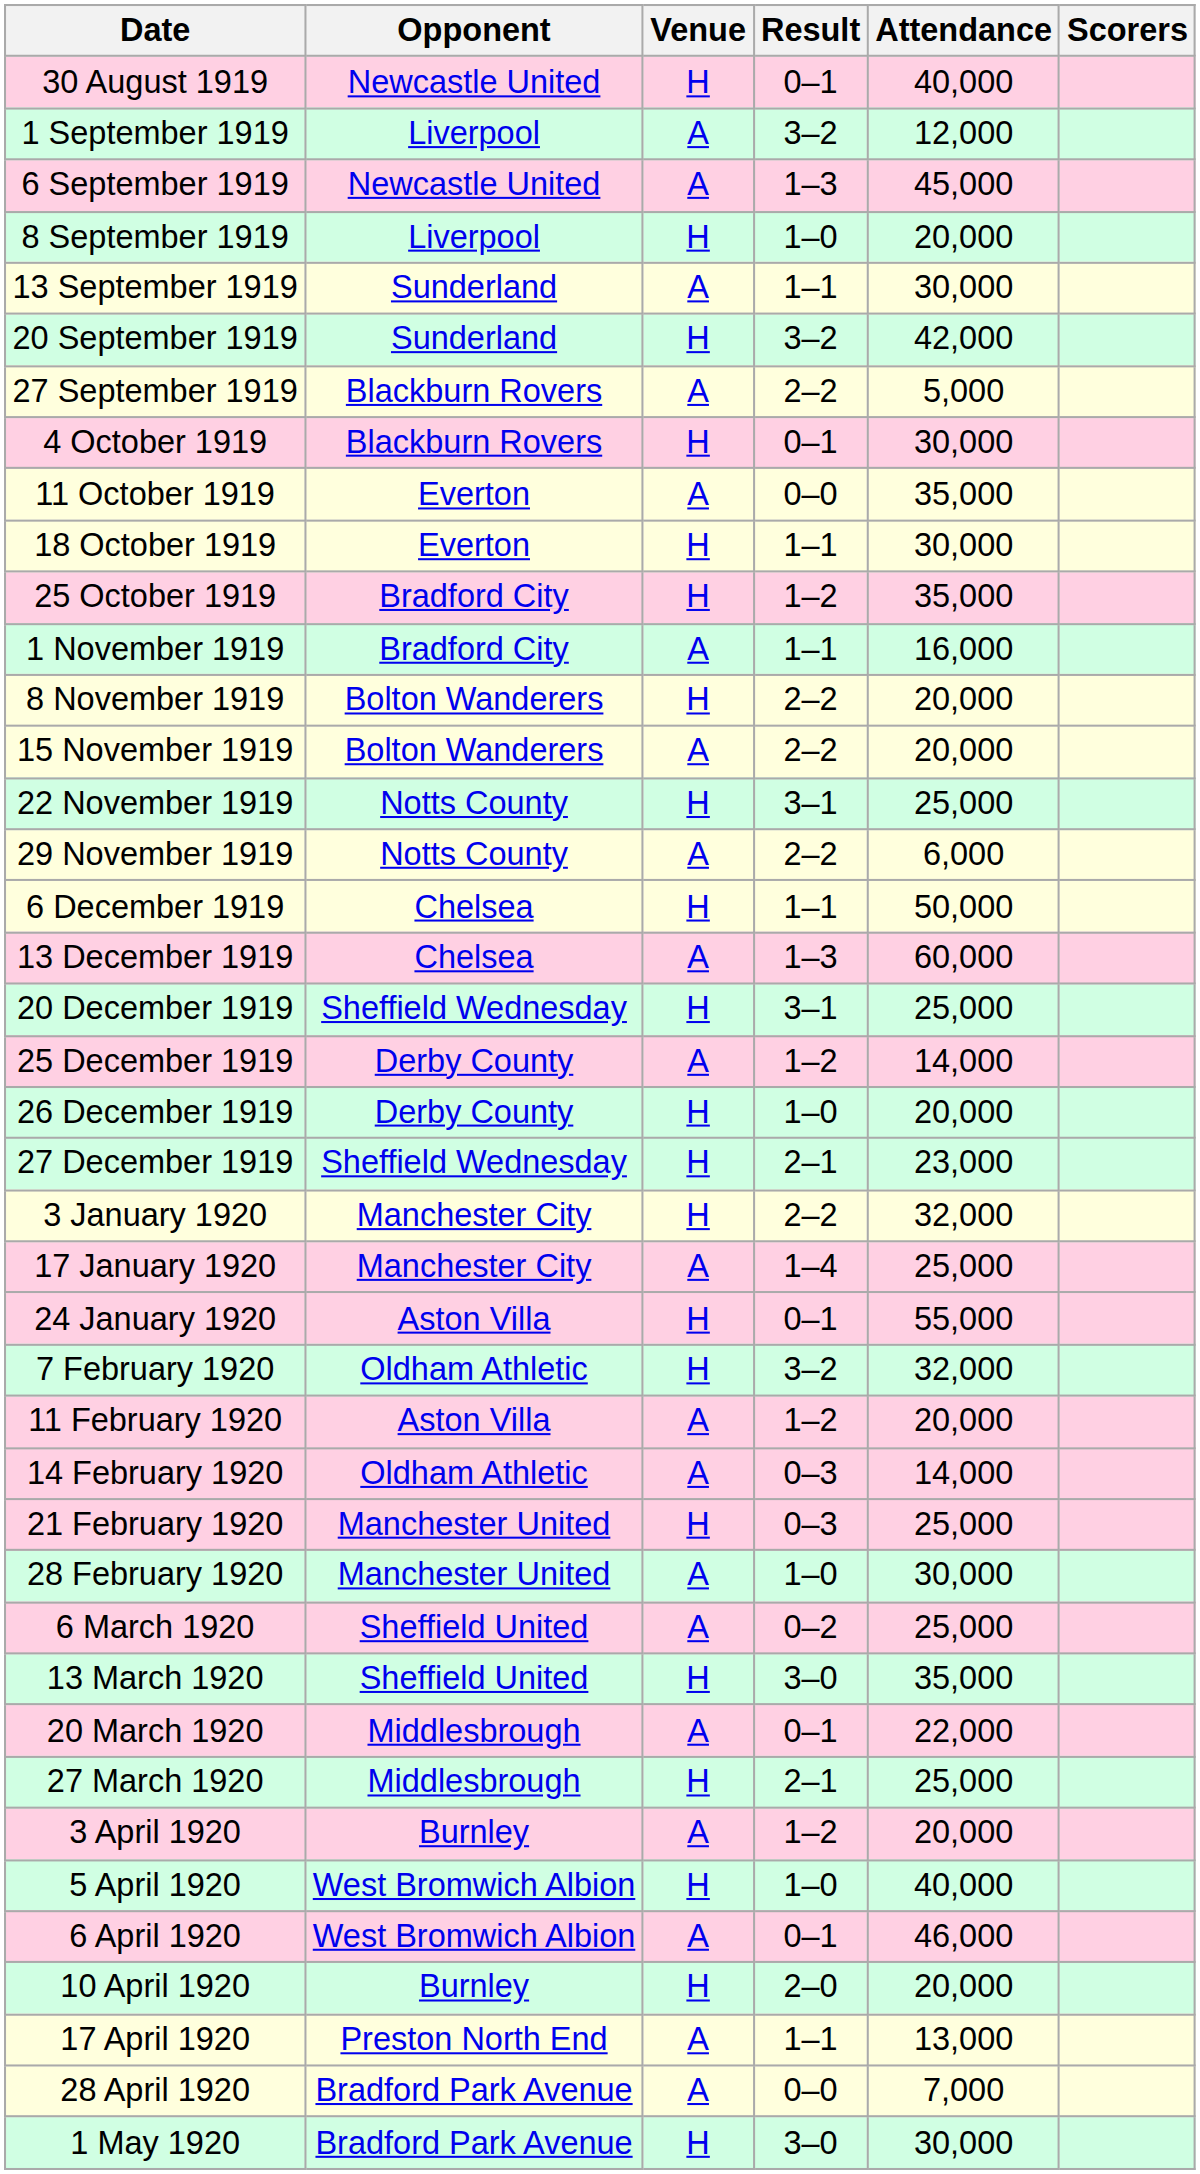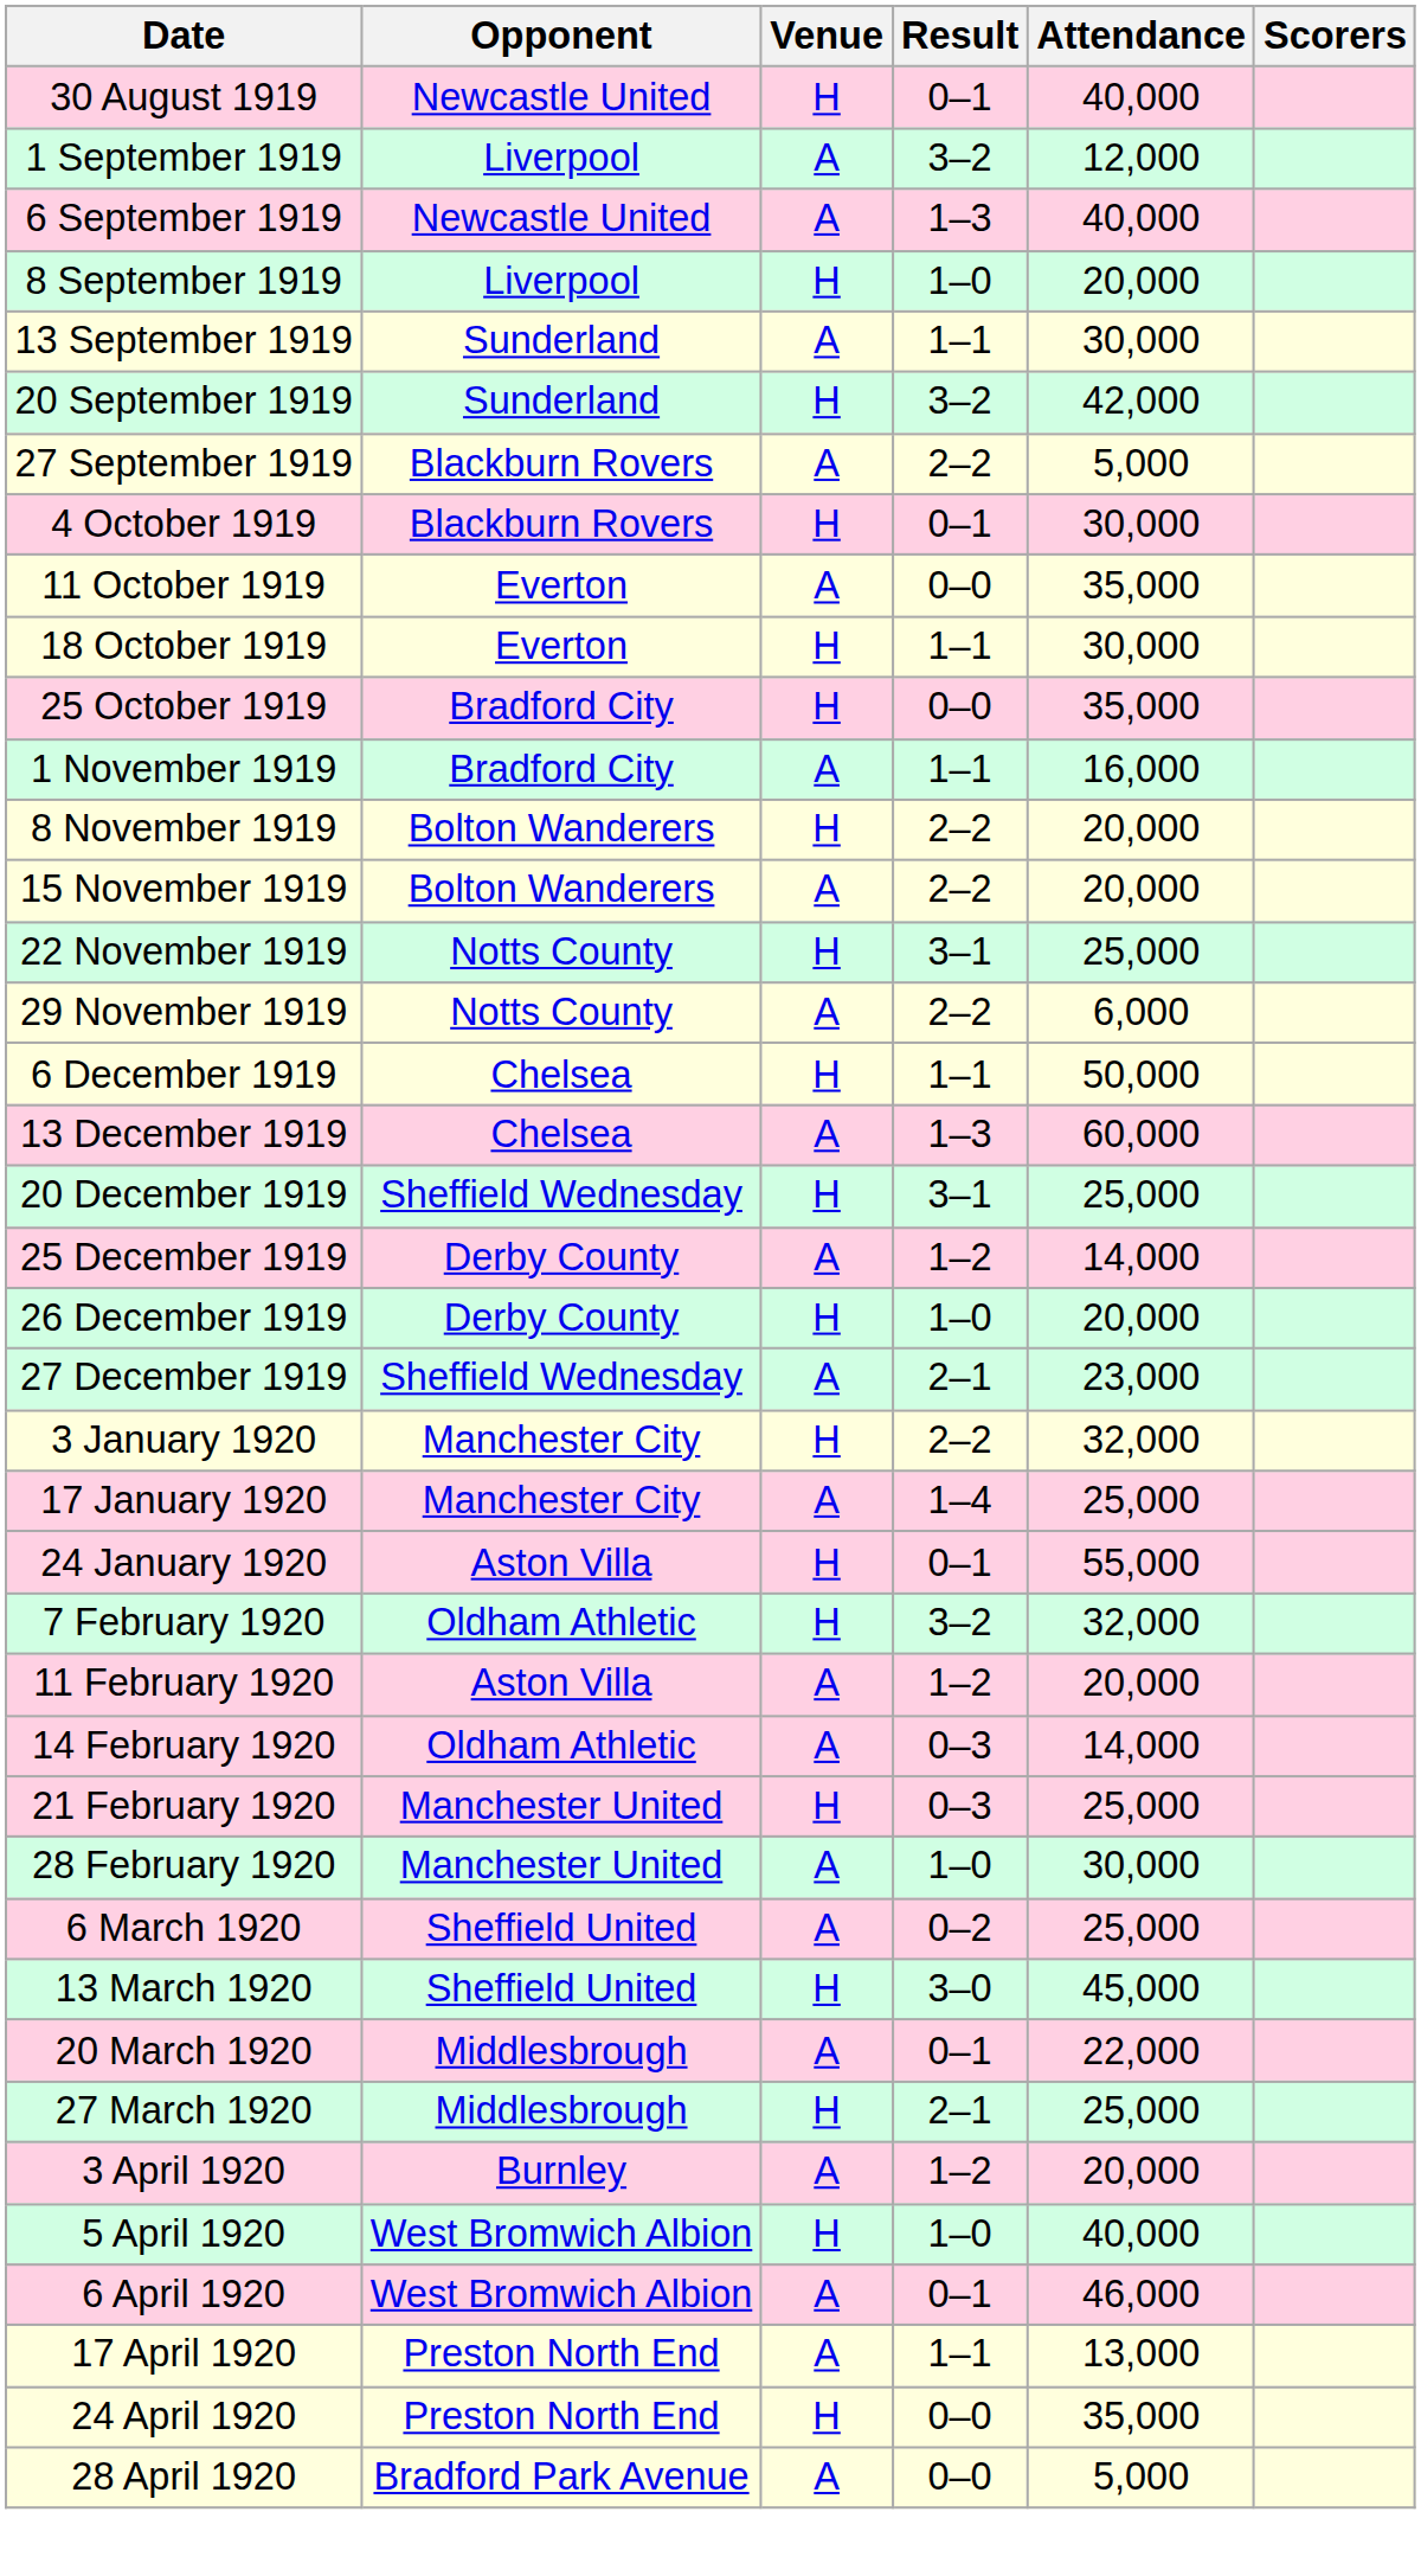6 September 1919 | Attendance: 45,000 -> 40,000
25 October 1919 | Result: 1–2 -> 0–0
27 December 1919 | Venue: H -> A
13 March 1920 | Attendance: 35,000 -> 45,000
- row: 10 April 1920 | Burnley | H | 2–0 | 20,000
+ row: 24 April 1920 | Preston North End | H | 0–0 | 35,000
28 April 1920 | Attendance: 7,000 -> 5,000
- row: 1 May 1920 | Bradford Park Avenue | H | 3–0 | 30,000
